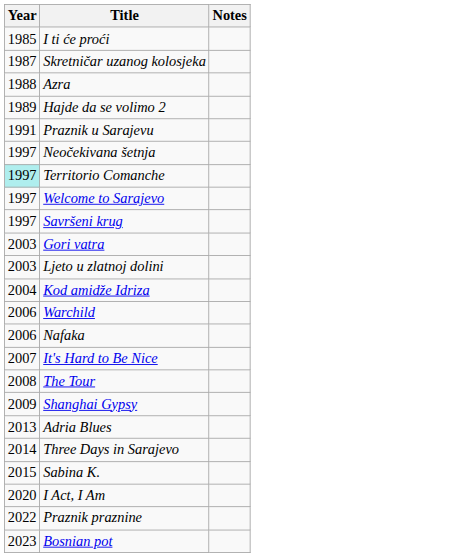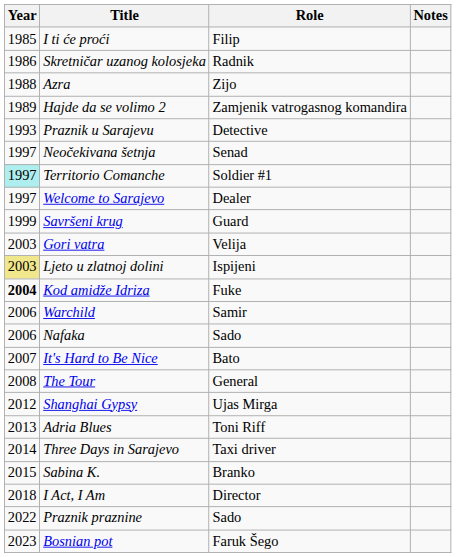+ column: Role | Filip | Radnik | Zijo | Zamjenik vatrogasnog komandira | Detective | Senad | Soldier #1 | Dealer | Guard | Velija | Ispijeni | Fuke | Samir | Sado | Bato | General | Ujas Mirga | Toni Riff | Taxi driver | Branko | Director | Sado | Faruk Šego
Skretničar uzanog kolosjeka | Year: 1987 -> 1986
Praznik u Sarajevu | Year: 1991 -> 1993
Savršeni krug | Year: 1997 -> 1999
Ljeto u zlatnoj dolini | Year: no background -> khaki background
Kod amidže Idriza | Year: normal -> bold
Shanghai Gypsy | Year: 2009 -> 2012
I Act, I Am | Year: 2020 -> 2018
